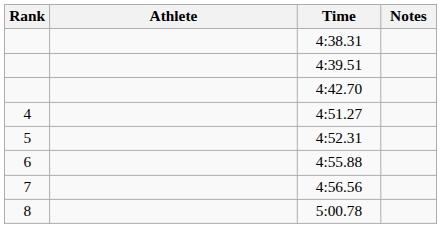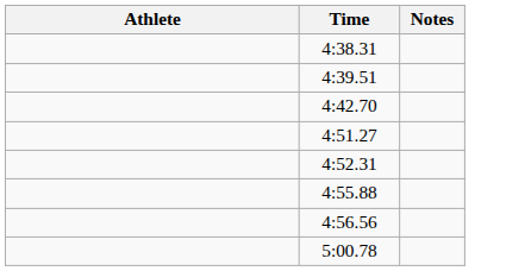- column: Rank | 4 | 5 | 6 | 7 | 8
